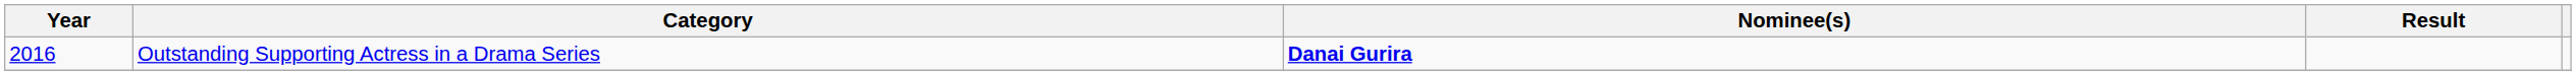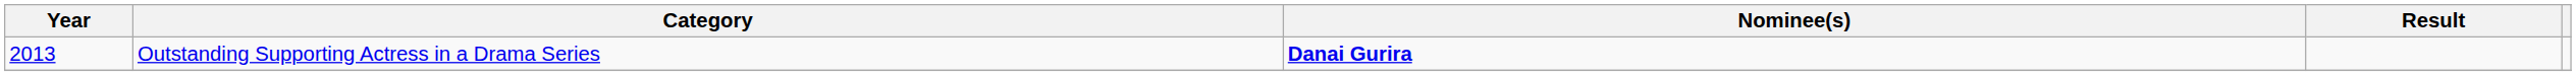Outstanding Supporting Actress in a Drama Series | Year: 2016 -> 2013
